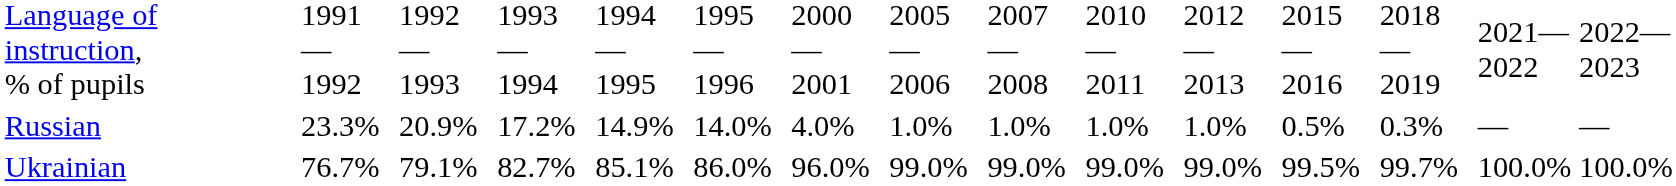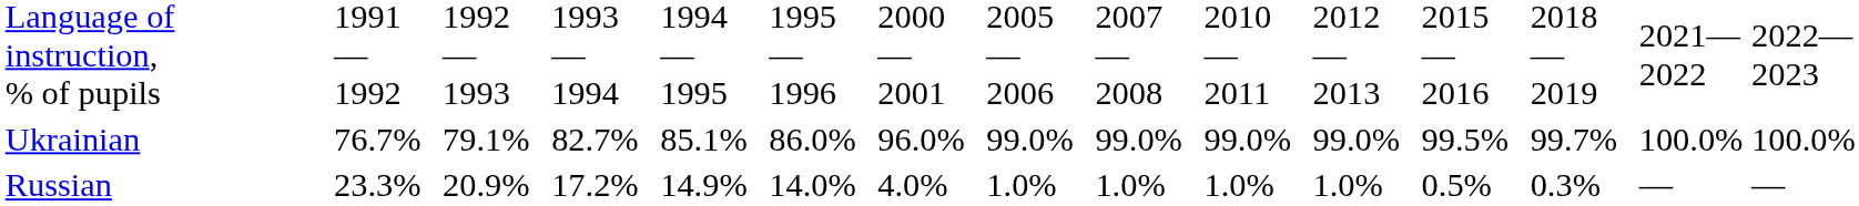rows swapped: Ukrainian <-> Russian
